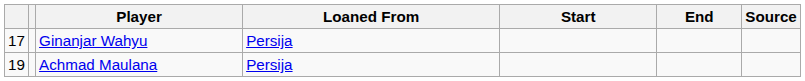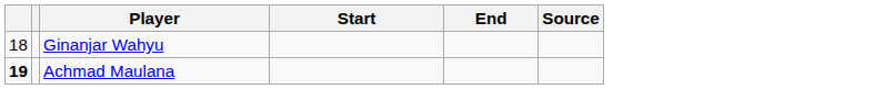- column: Loaned From | Persija | Persija
Ginanjar Wahyu | column 1: 17 -> 18
Achmad Maulana | column 1: normal -> bold
